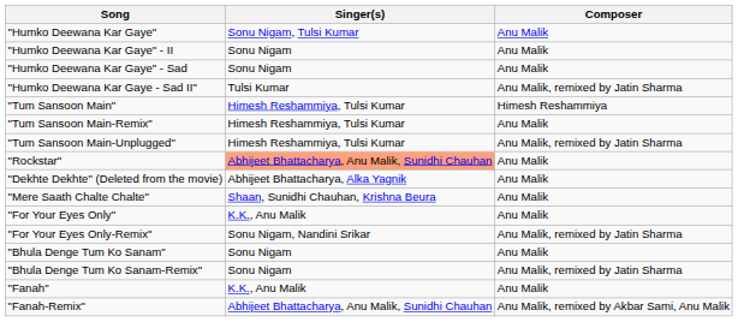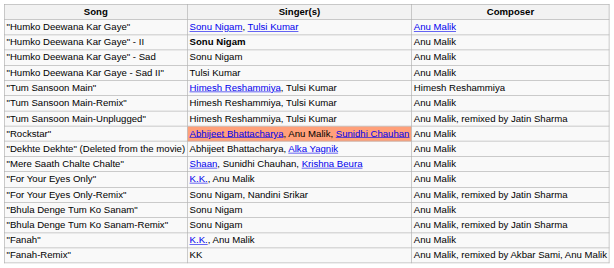"Humko Deewana Kar Gaye" - II | Singer(s): normal -> bold
"Humko Deewana Kar Gaye - Sad II" | Composer: Anu Malik, remixed by Jatin Sharma -> Anu Malik
"Fanah-Remix" | Singer(s): Abhijeet Bhattacharya, Anu Malik, Sunidhi Chauhan -> KK
